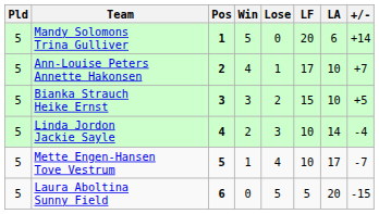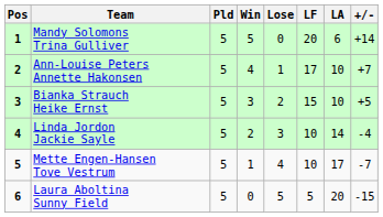columns swapped: Pos <-> Pld
